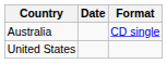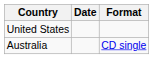rows swapped: United States <-> Australia
